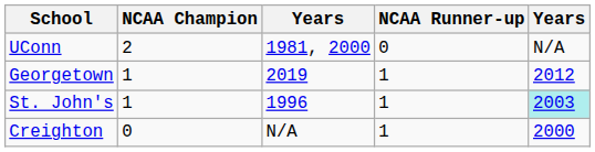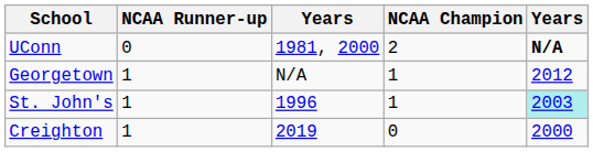columns swapped: NCAA Champion <-> NCAA Runner-up
UConn | column 5: normal -> bold
Georgetown | column 3: 2019 -> N/A
Creighton | column 3: N/A -> 2019
